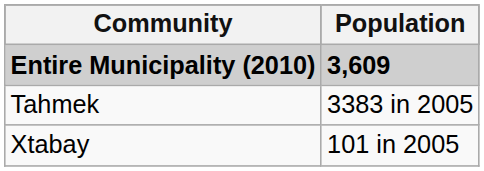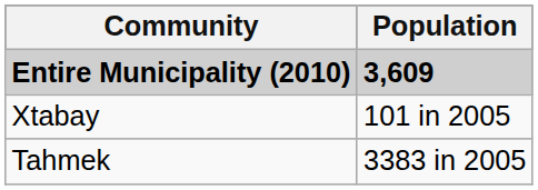rows swapped: Tahmek <-> Xtabay
